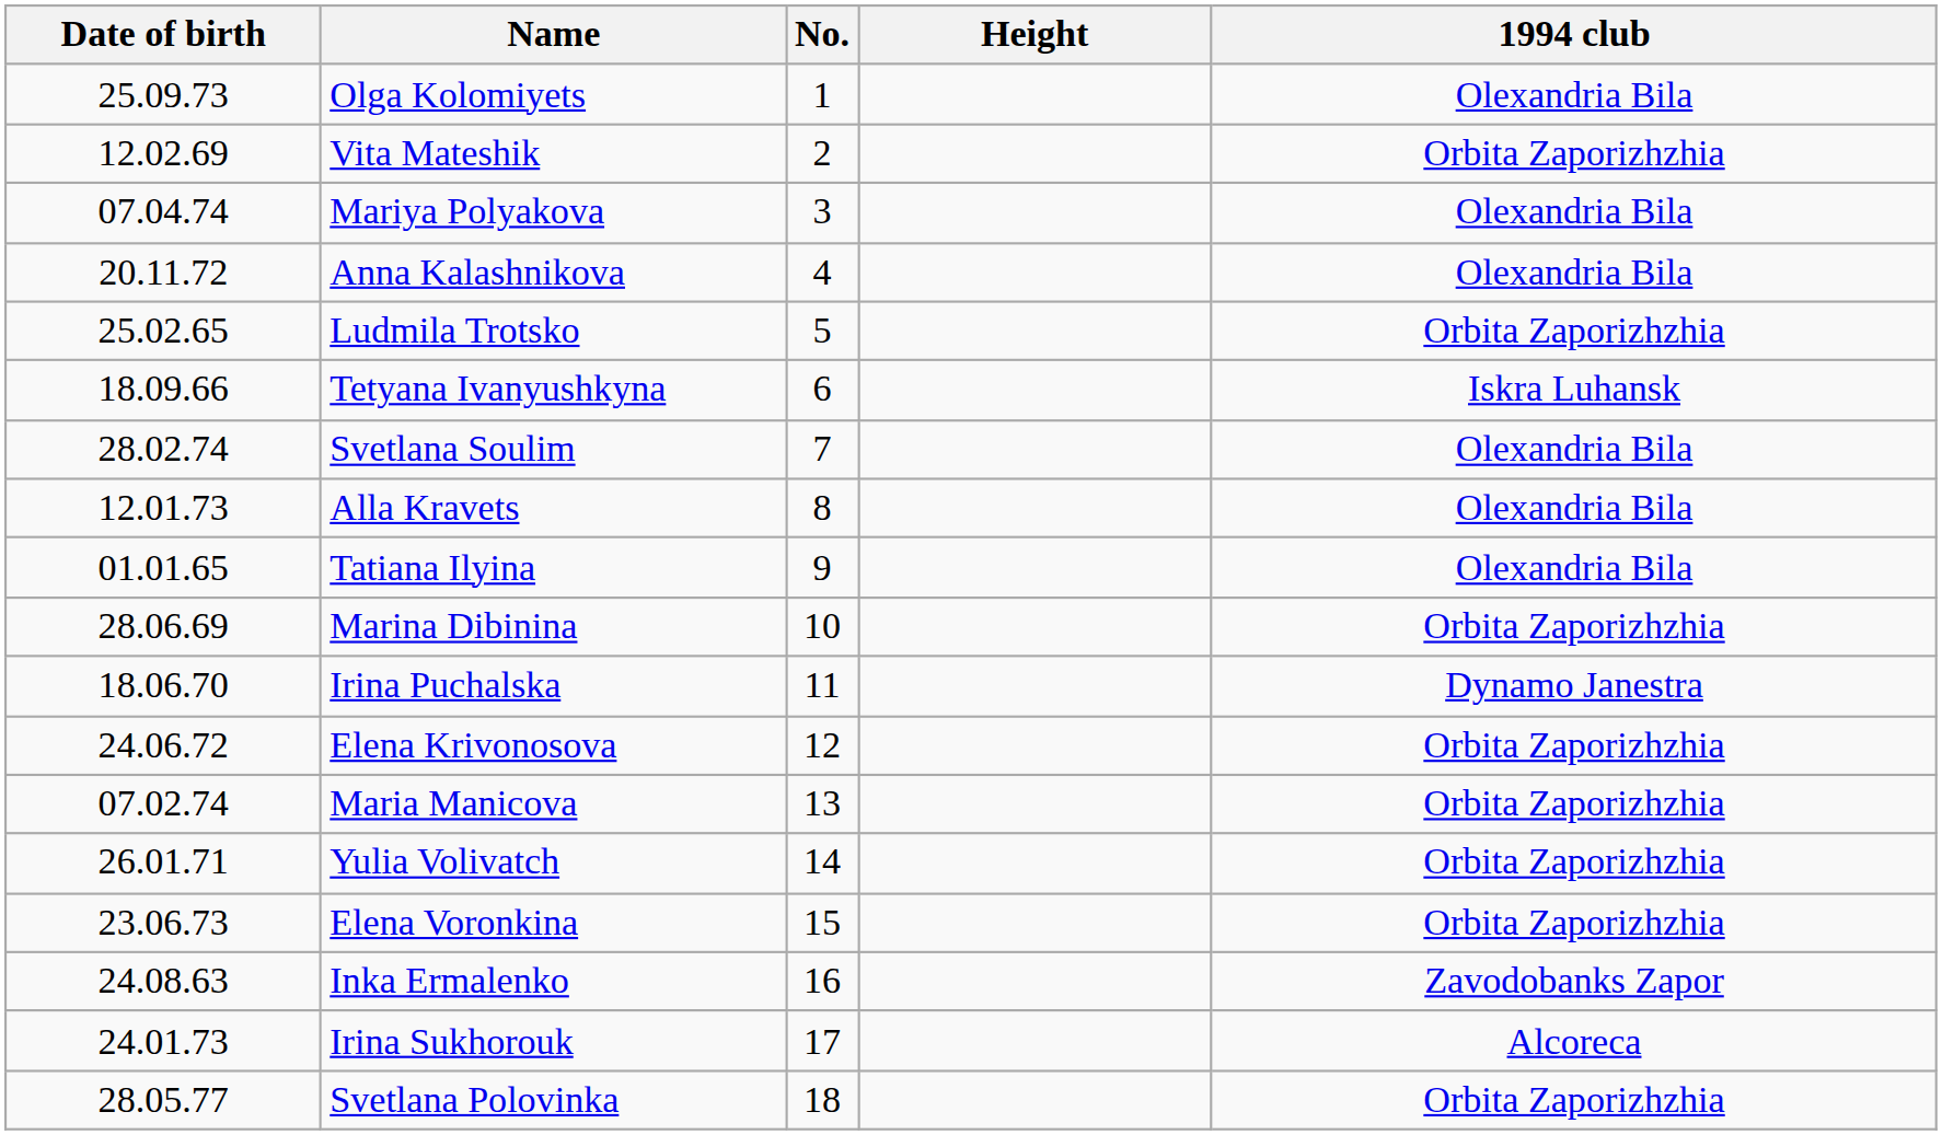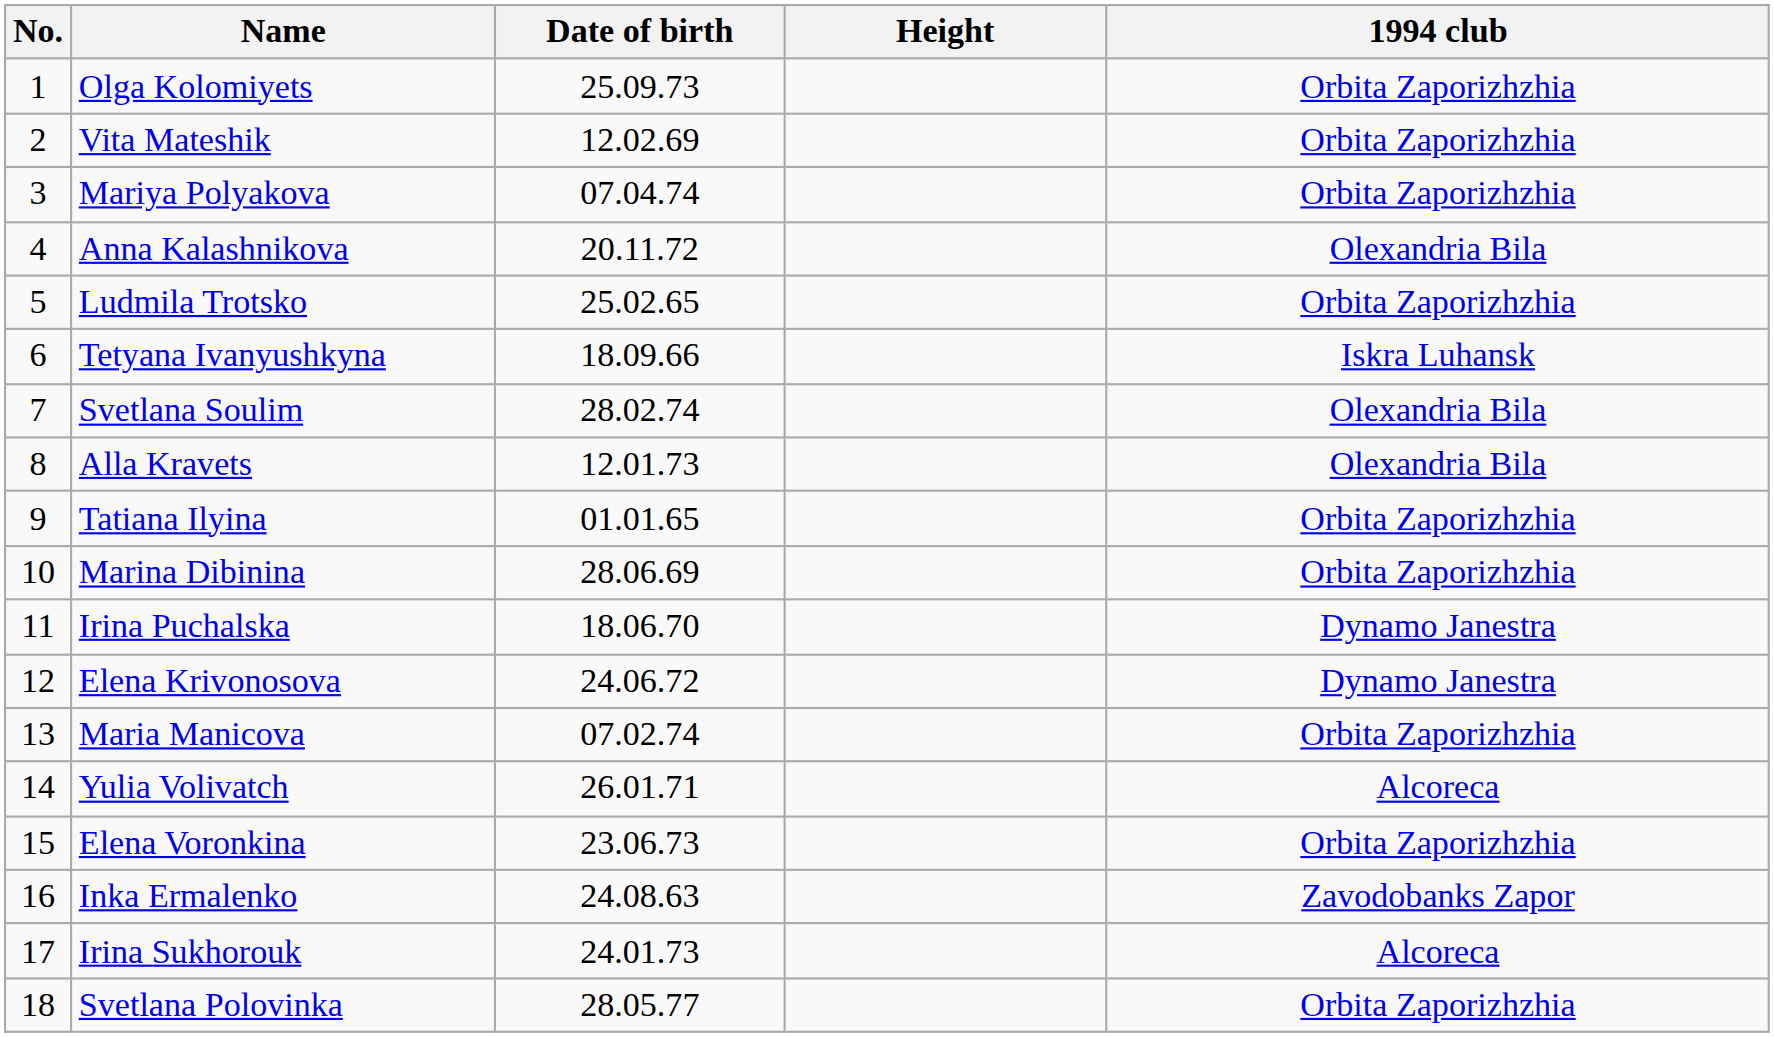columns swapped: No. <-> Date of birth
Olga Kolomiyets | 1994 club: Olexandria Bila -> Orbita Zaporizhzhia
Mariya Polyakova | 1994 club: Olexandria Bila -> Orbita Zaporizhzhia
Tatiana Ilyina | 1994 club: Olexandria Bila -> Orbita Zaporizhzhia
Elena Krivonosova | 1994 club: Orbita Zaporizhzhia -> Dynamo Janestra
Yulia Volivatch | 1994 club: Orbita Zaporizhzhia -> Alcoreca
